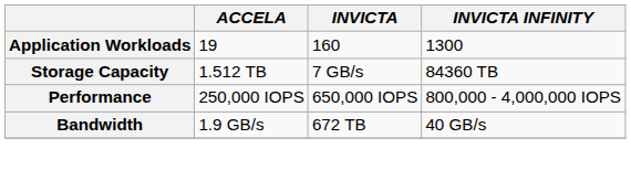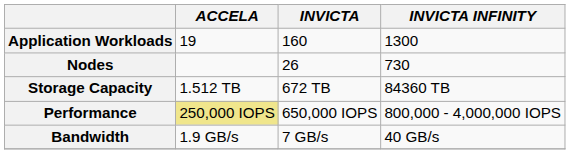+ row: Nodes | 26 | 730
Storage Capacity | INVICTA: 7 GB/s -> 672 TB
Performance | ACCELA: no background -> khaki background
Bandwidth | INVICTA: 672 TB -> 7 GB/s
